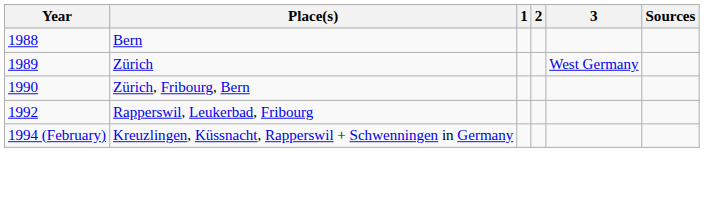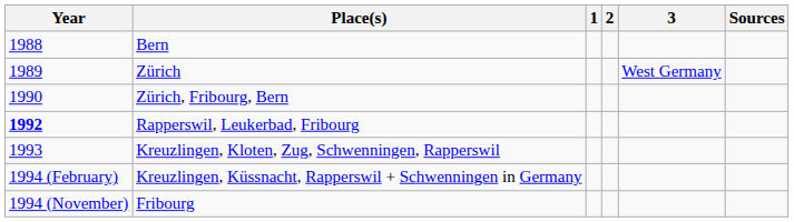Rapperswil, Leukerbad, Fribourg | Year: normal -> bold
+ row: 1993 | Kreuzlingen, Kloten, Zug, Schwenningen, Rapperswil
+ row: 1994 (November) | Fribourg
